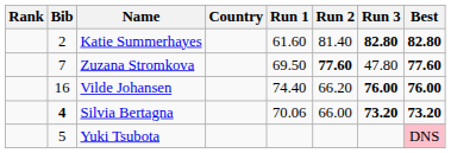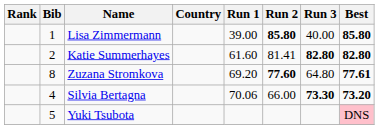+ row: 1 | Lisa Zimmermann | 39.00 | 85.80 | 40.00 | 85.80
Katie Summerhayes | Run 2: 81.40 -> 81.41
Zuzana Stromkova | Bib: 7 -> 8
Zuzana Stromkova | Run 1: 69.50 -> 69.20
Zuzana Stromkova | Run 3: 47.80 -> 64.80
Zuzana Stromkova | Best: 77.60 -> 77.61
- row: 16 | Vilde Johansen | 74.40 | 66.20 | 76.00 | 76.00
Silvia Bertagna | Bib: bold -> normal
Silvia Bertagna | Run 3: 73.20 -> 73.30
